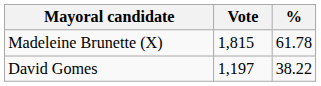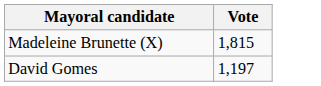- column: % | 61.78 | 38.22
